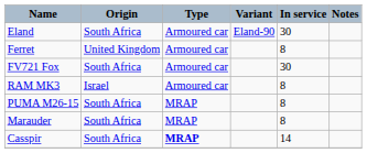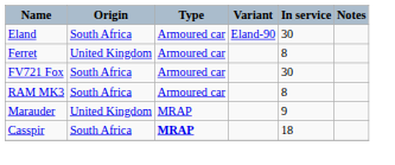RAM MK3 | Origin: Israel -> South Africa
- row: PUMA M26-15 | South Africa | MRAP | 8
Marauder | Origin: South Africa -> United Kingdom
Marauder | In service: 8 -> 9
Casspir | In service: 14 -> 18
